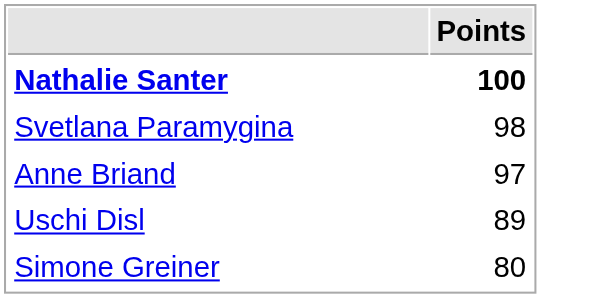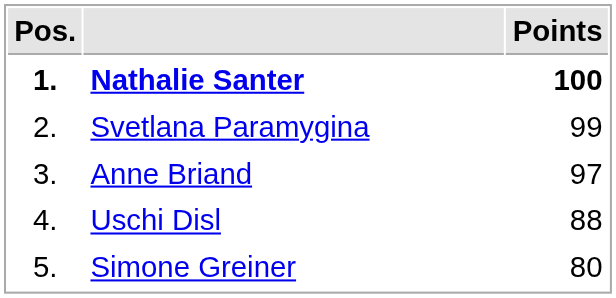+ column: Pos. | 1. | 2. | 3. | 4. | 5.
Svetlana Paramygina | Points: 98 -> 99
Uschi Disl | Points: 89 -> 88
